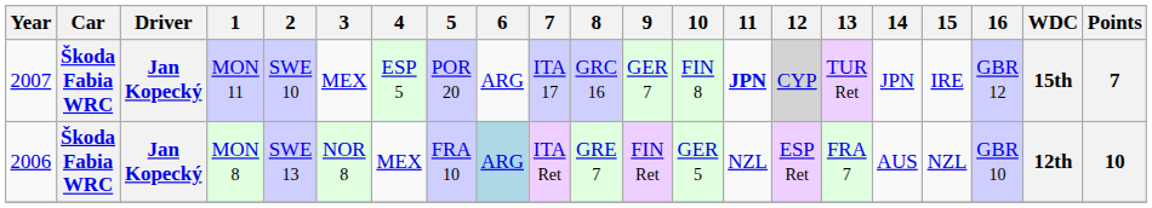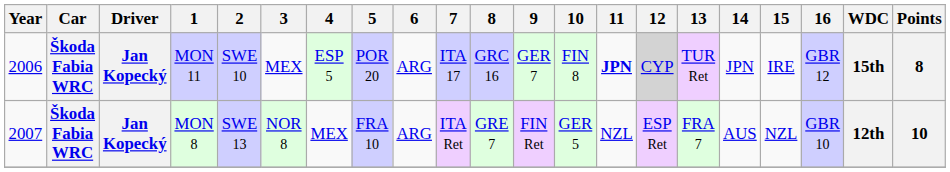MON 11 | Year: 2007 -> 2006
MON 11 | Points: 7 -> 8
MON 8 | Year: 2006 -> 2007
MON 8 | 6: lightblue background -> no background
